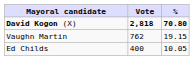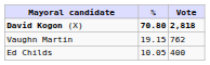columns swapped: Vote <-> %
